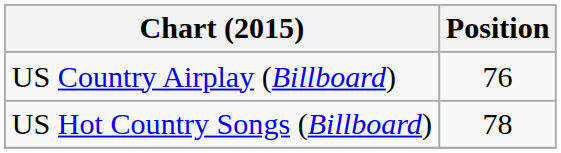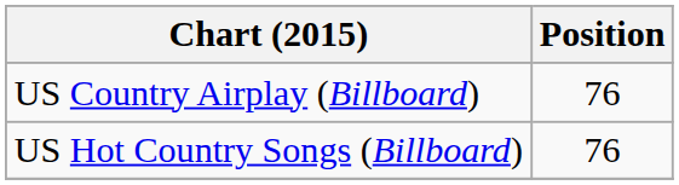US Hot Country Songs (Billboard) | Position: 78 -> 76
